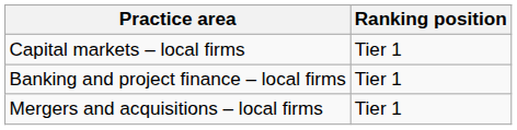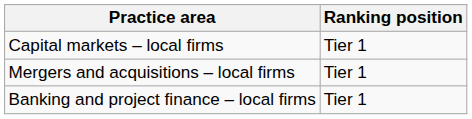rows swapped: Banking and project finance – local firms <-> Mergers and acquisitions – local firms
